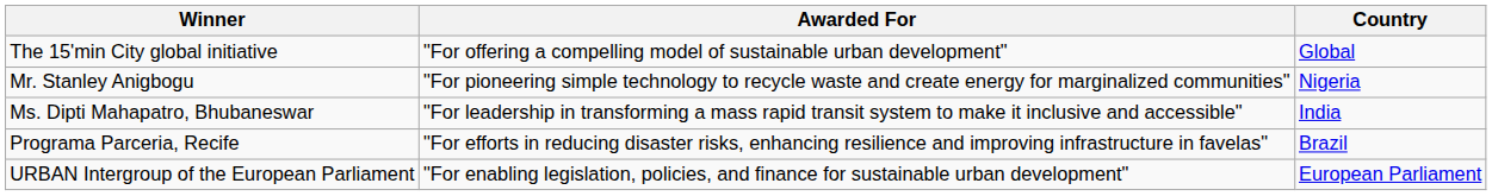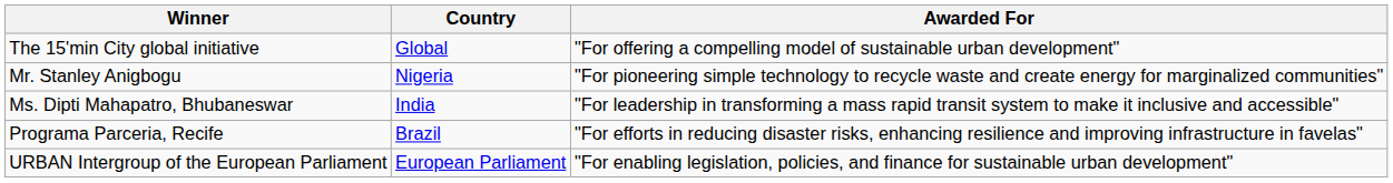columns swapped: Awarded For <-> Country
